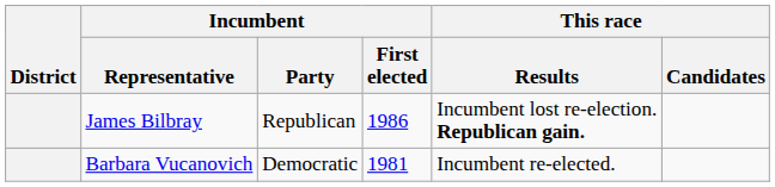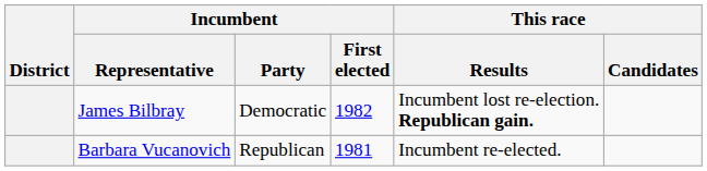James Bilbray | Incumbent / Party: Republican -> Democratic
James Bilbray | Incumbent / First elected: 1986 -> 1982
Barbara Vucanovich | Incumbent / Party: Democratic -> Republican
